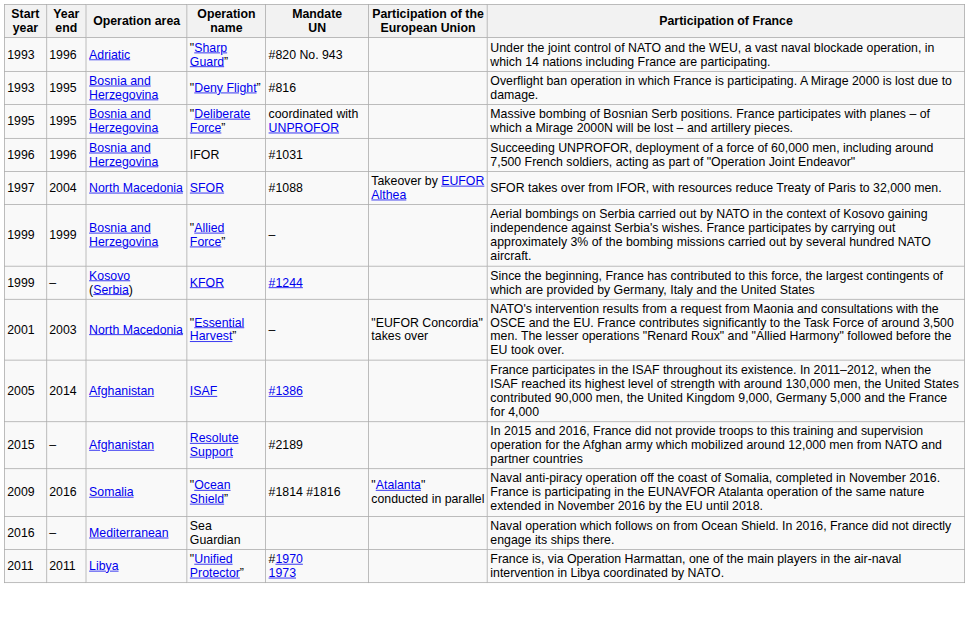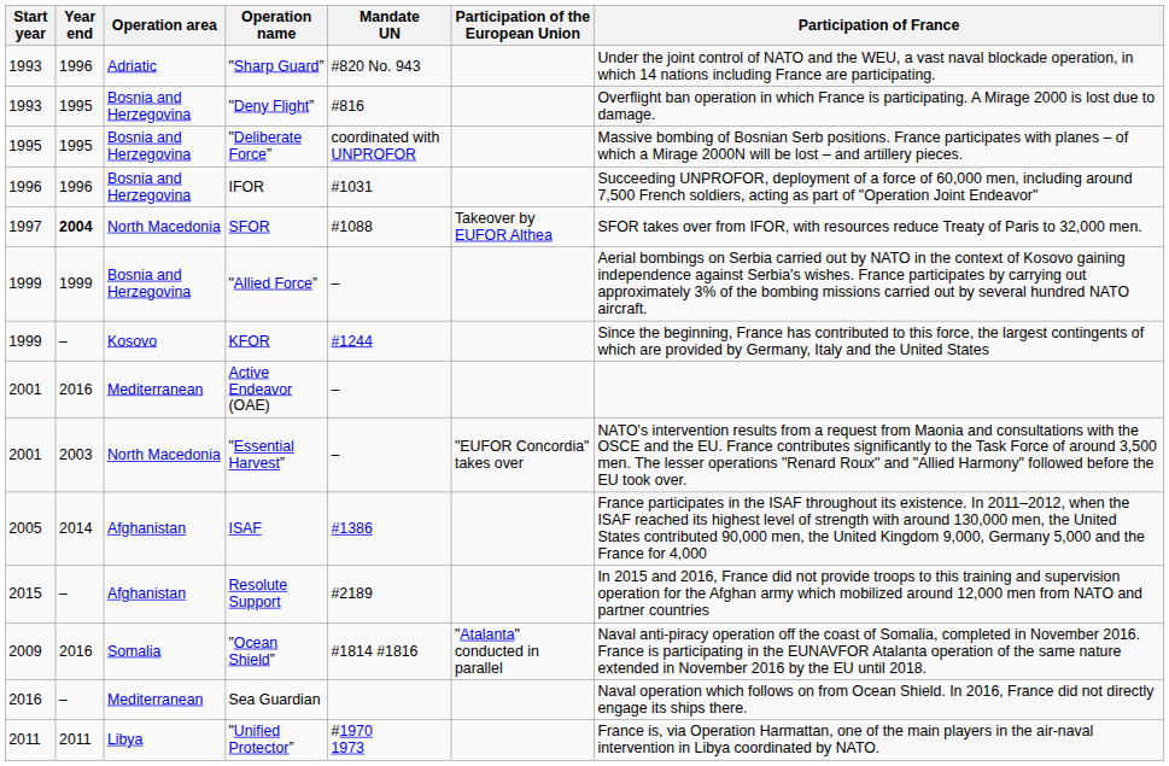SFOR | Year end: normal -> bold
KFOR | Operation area: Kosovo (Serbia) -> Kosovo
+ row: 2001 | 2016 | Mediterranean | Active Endeavor (OAE) | –
